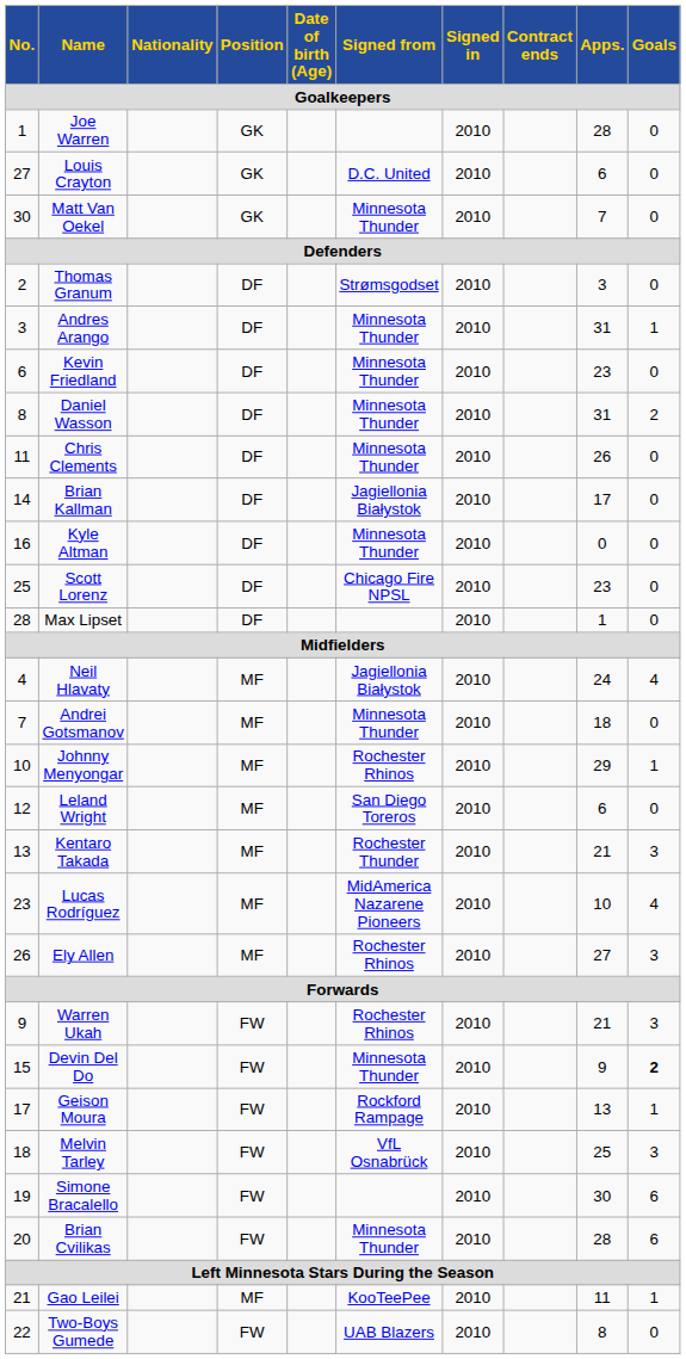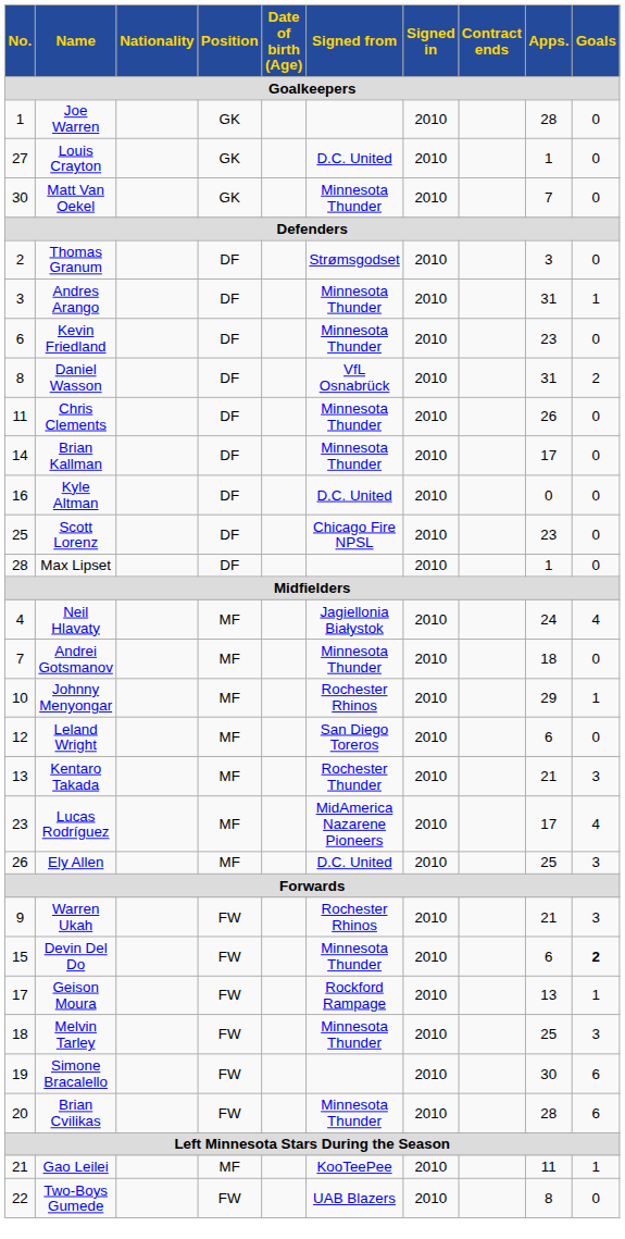Louis Crayton | Apps.: 6 -> 1
Daniel Wasson | Signed from: Minnesota Thunder -> VfL Osnabrück
Brian Kallman | Signed from: Jagiellonia Białystok -> Minnesota Thunder
Kyle Altman | Signed from: Minnesota Thunder -> D.C. United
Lucas Rodríguez | Apps.: 10 -> 17
Ely Allen | Signed from: Rochester Rhinos -> D.C. United
Ely Allen | Apps.: 27 -> 25
Devin Del Do | Apps.: 9 -> 6
Melvin Tarley | Signed from: VfL Osnabrück -> Minnesota Thunder
